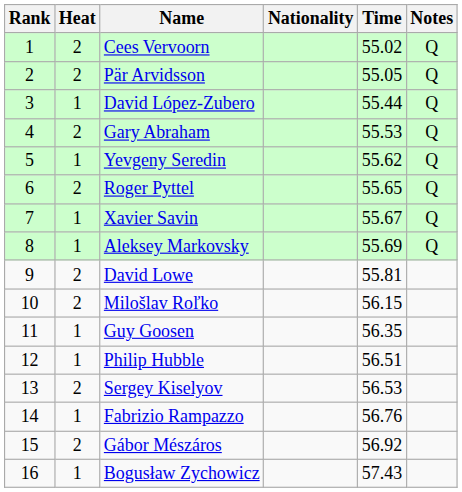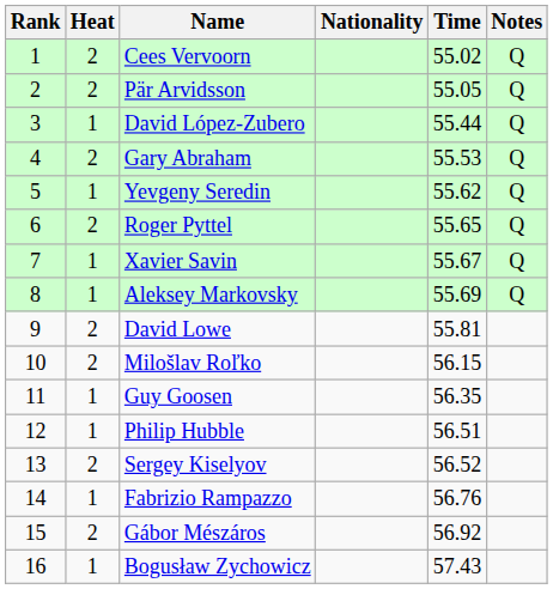Sergey Kiselyov | Time: 56.53 -> 56.52
